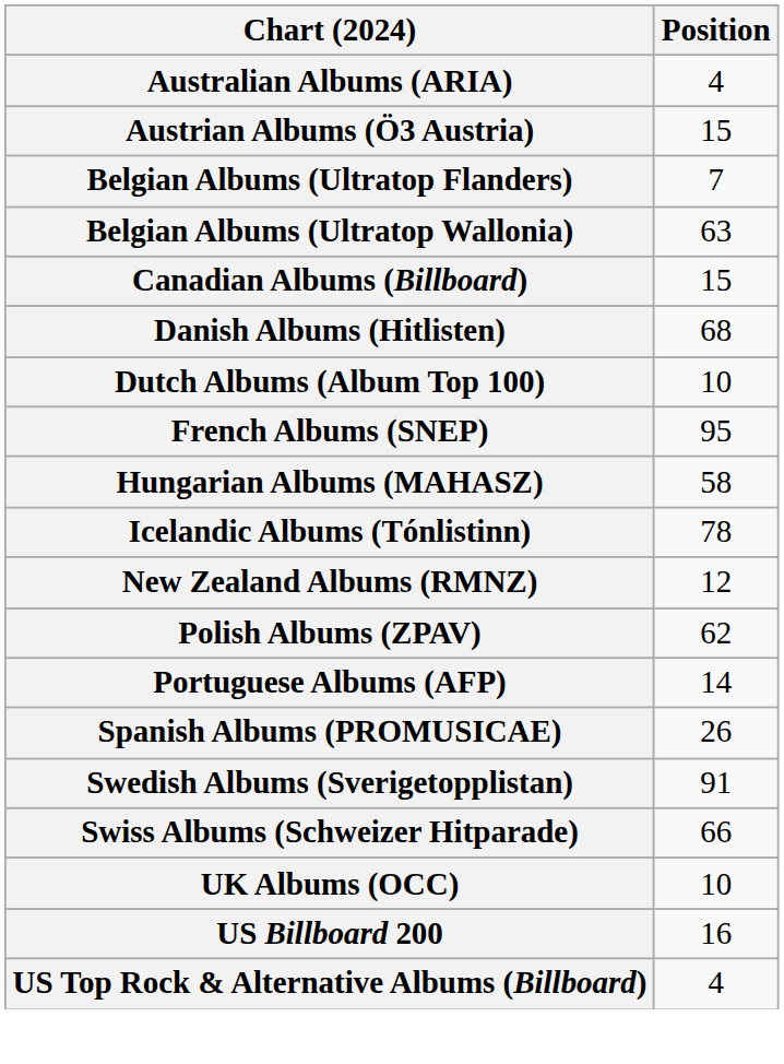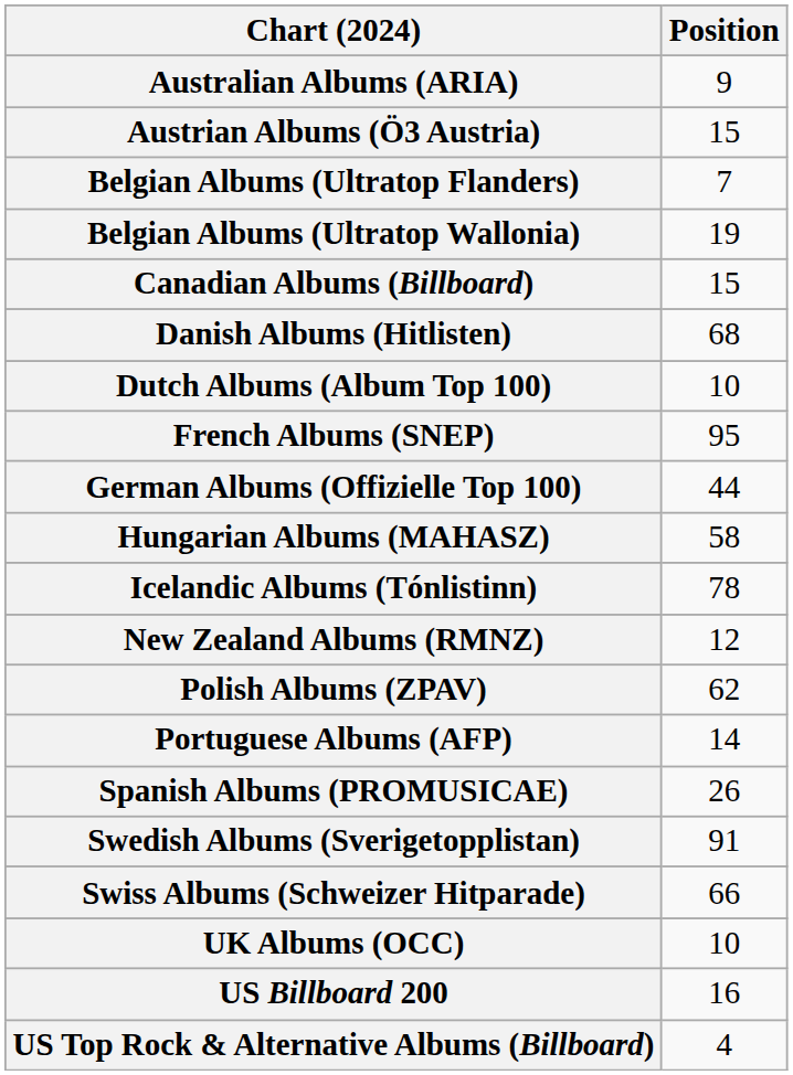Australian Albums (ARIA) | Position: 4 -> 9
Belgian Albums (Ultratop Wallonia) | Position: 63 -> 19
+ row: German Albums (Offizielle Top 100) | 44
